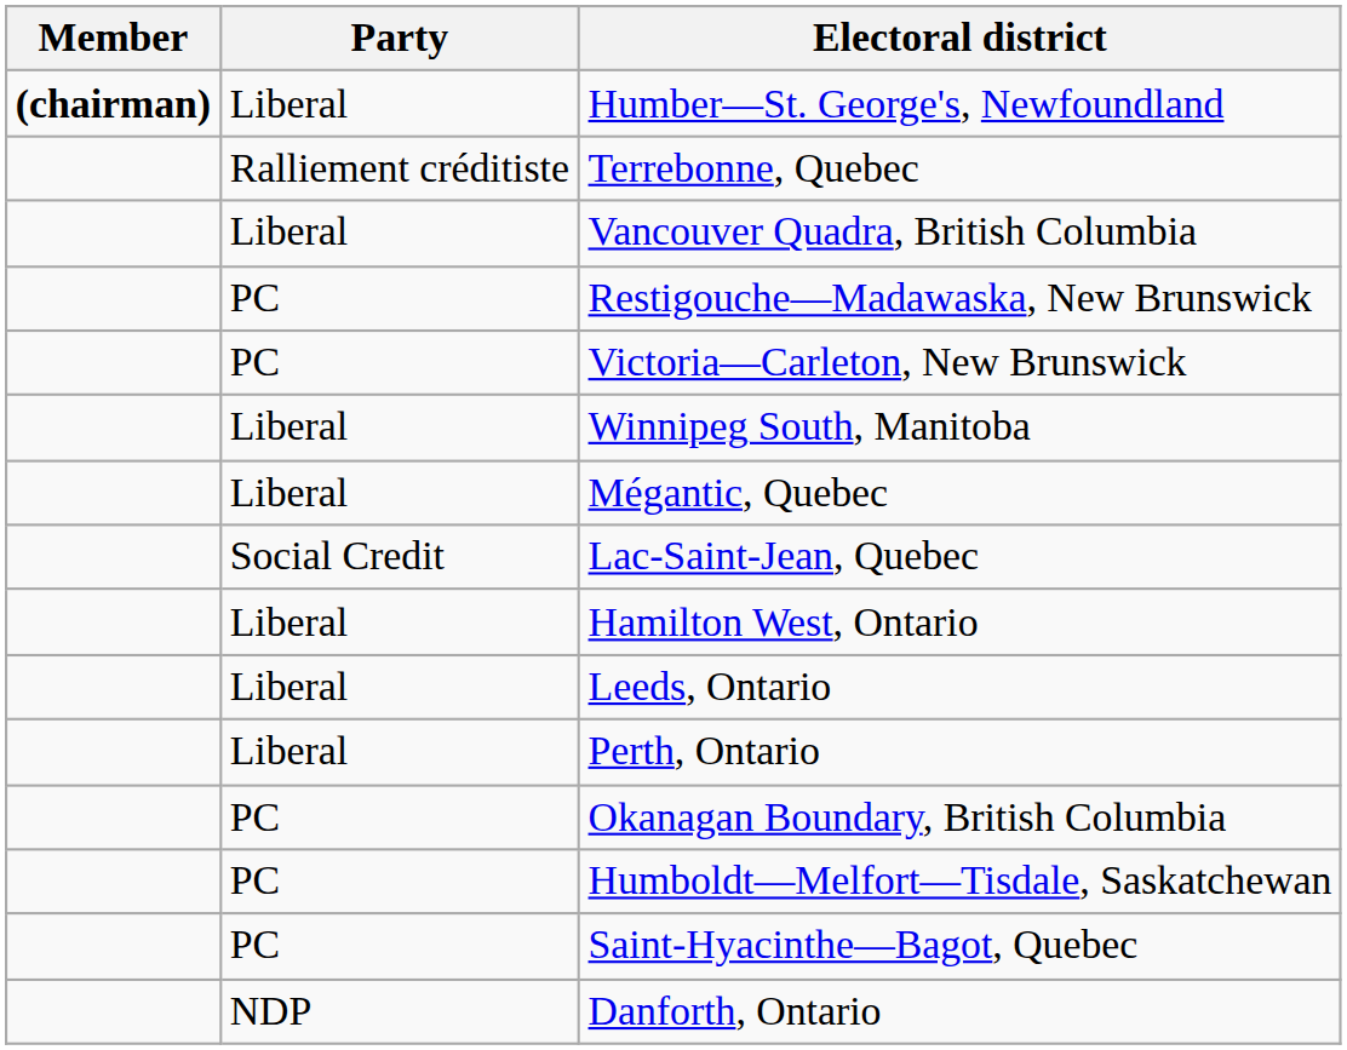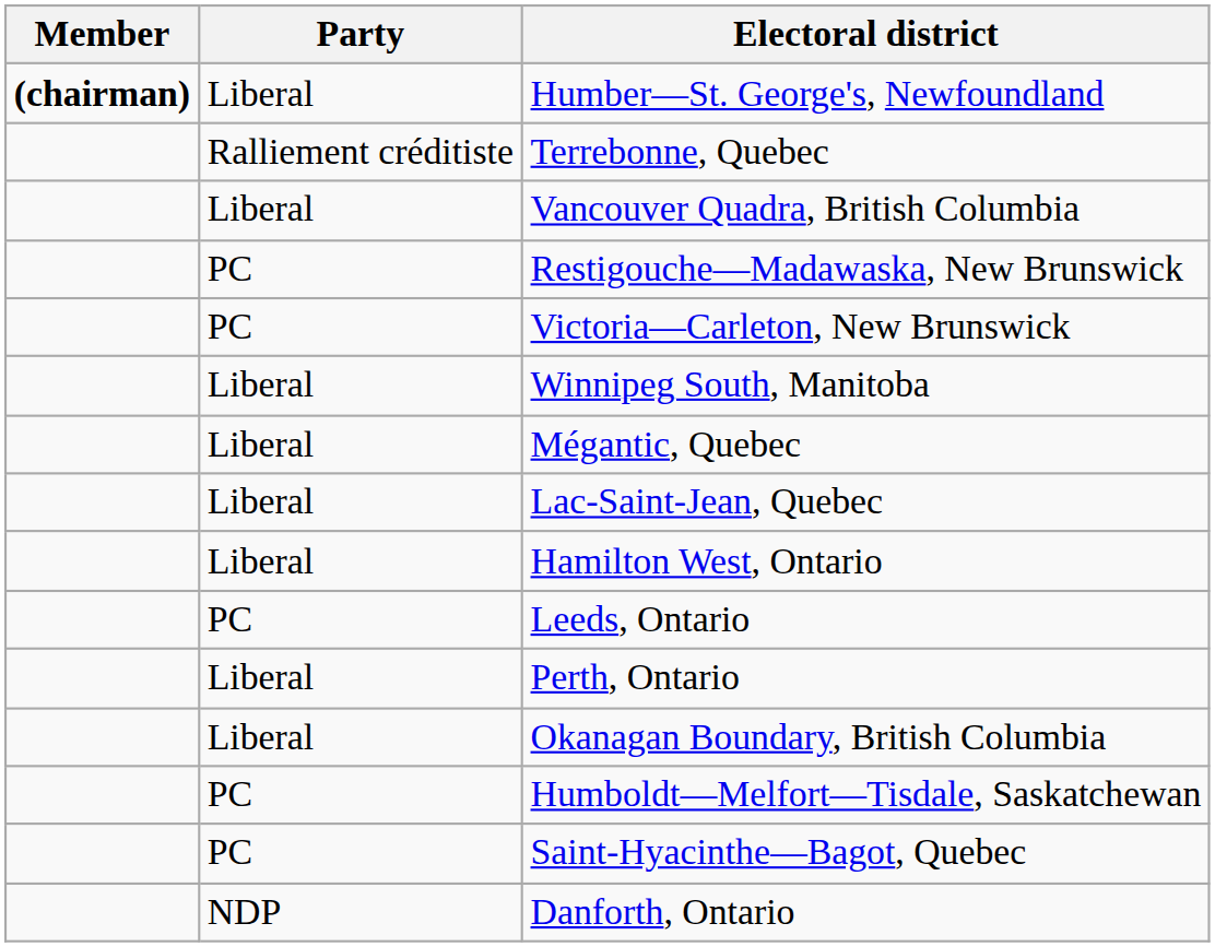Lac-Saint-Jean, Quebec | Party: Social Credit -> Liberal
Leeds, Ontario | Party: Liberal -> PC
Okanagan Boundary, British Columbia | Party: PC -> Liberal
